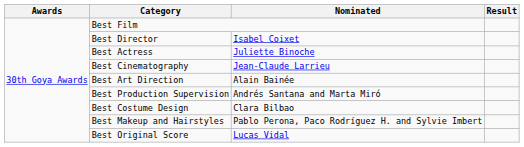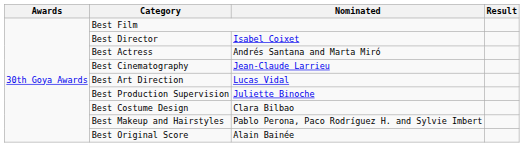Best Actress | Nominated: Juliette Binoche -> Andrés Santana and Marta Miró
Best Art Direction | Nominated: Alain Bainée -> Lucas Vidal
Best Production Supervision | Nominated: Andrés Santana and Marta Miró -> Juliette Binoche
Best Original Score | Nominated: Lucas Vidal -> Alain Bainée
